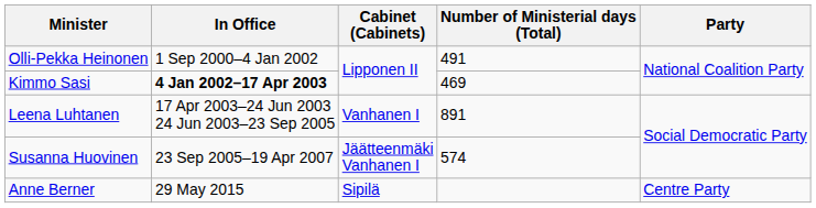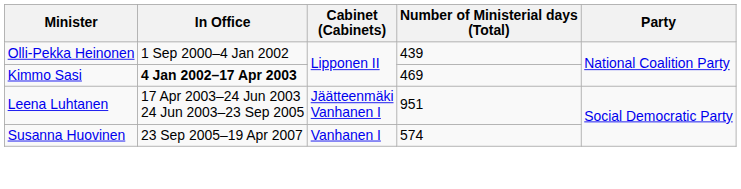Olli-Pekka Heinonen | Number of Ministerial days (Total): 491 -> 439
Leena Luhtanen | Cabinet (Cabinets): Vanhanen I -> Jäätteenmäki Vanhanen I
Leena Luhtanen | Number of Ministerial days (Total): 891 -> 951
Susanna Huovinen | Cabinet (Cabinets): Jäätteenmäki Vanhanen I -> Vanhanen I
- row: Anne Berner | 29 May 2015 | Sipilä | Centre Party
